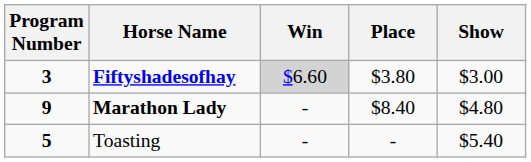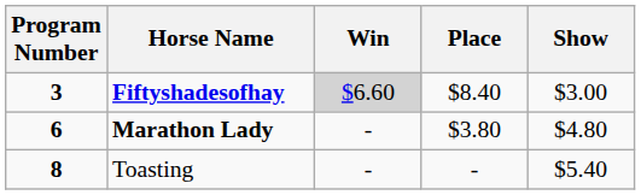Fiftyshadesofhay | Place: $3.80 -> $8.40
Marathon Lady | Program Number: 9 -> 6
Marathon Lady | Place: $8.40 -> $3.80
Toasting | Program Number: 5 -> 8
